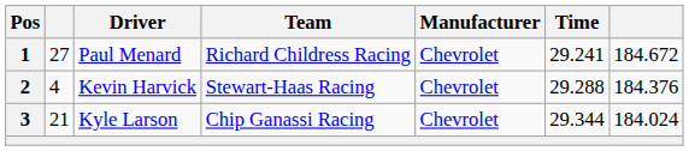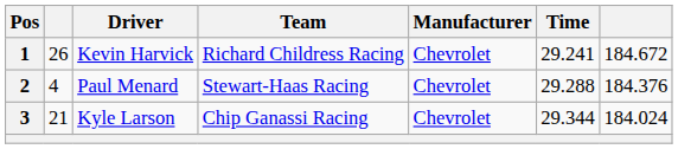1 | column 2: 27 -> 26
1 | Driver: Paul Menard -> Kevin Harvick
2 | Driver: Kevin Harvick -> Paul Menard
